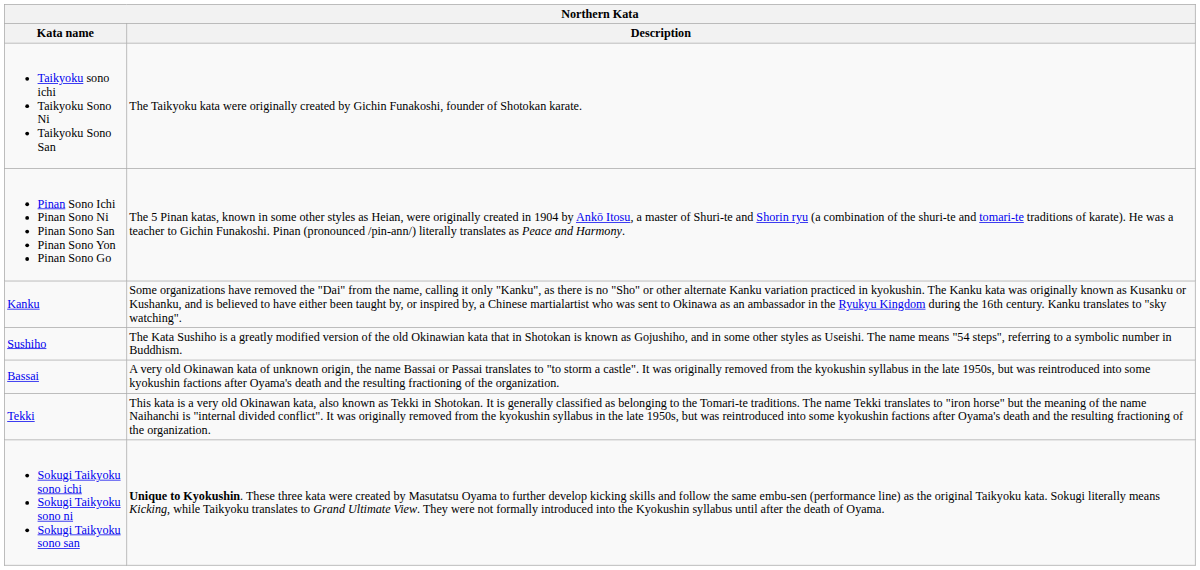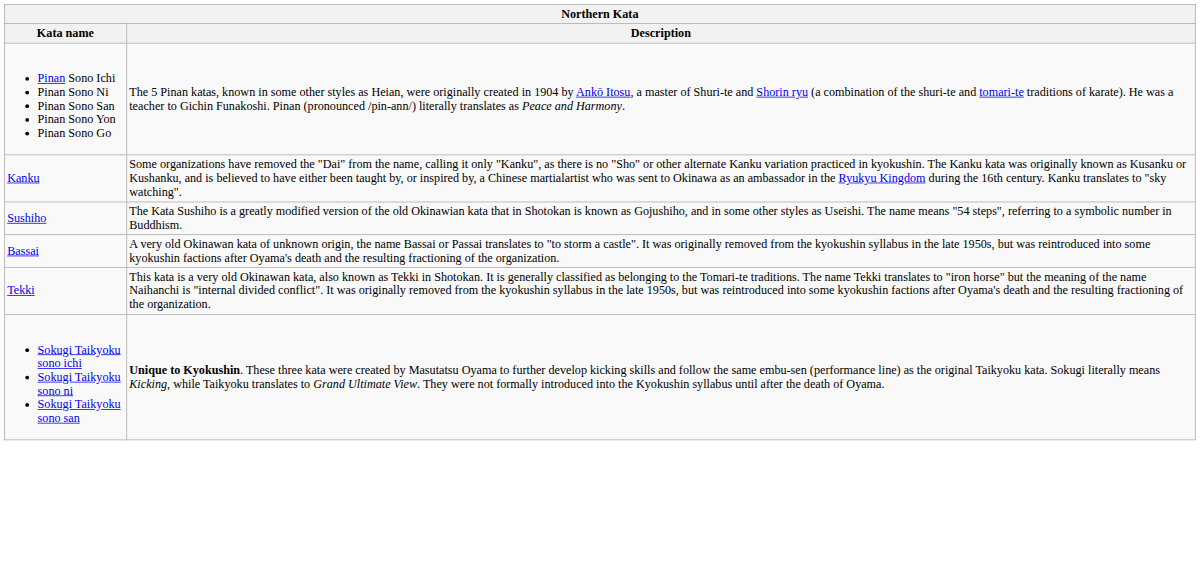- row: Taikyoku sono ichi Taikyoku Sono Ni Taikyoku Sono San | The Taikyoku kata were originally created by Gichin Funakoshi, founder of Shotokan karate.
